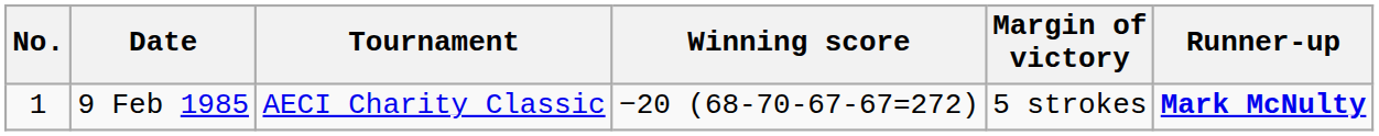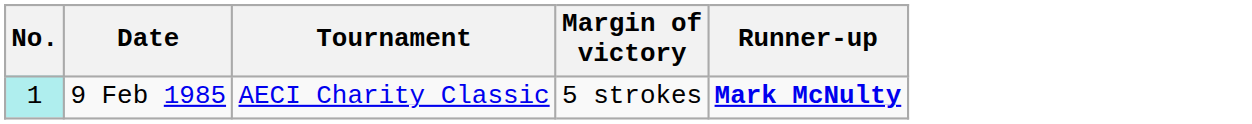- column: Winning score | −20 (68-70-67-67=272)
9 Feb 1985 | No.: no background -> paleturquoise background
